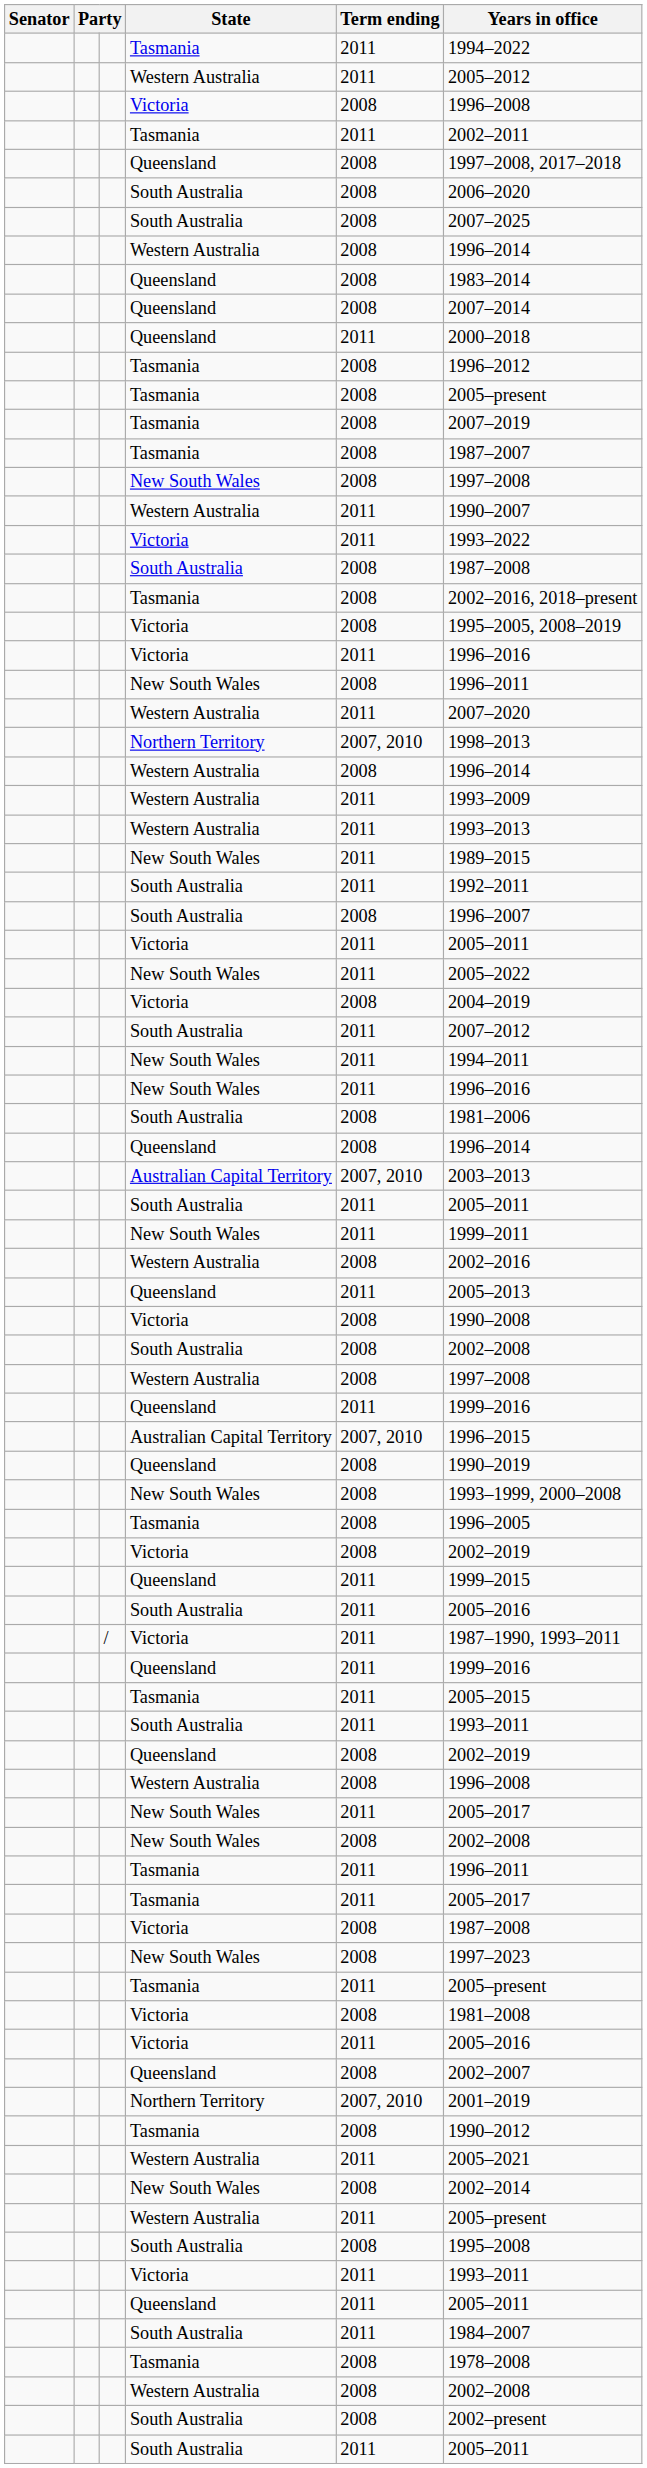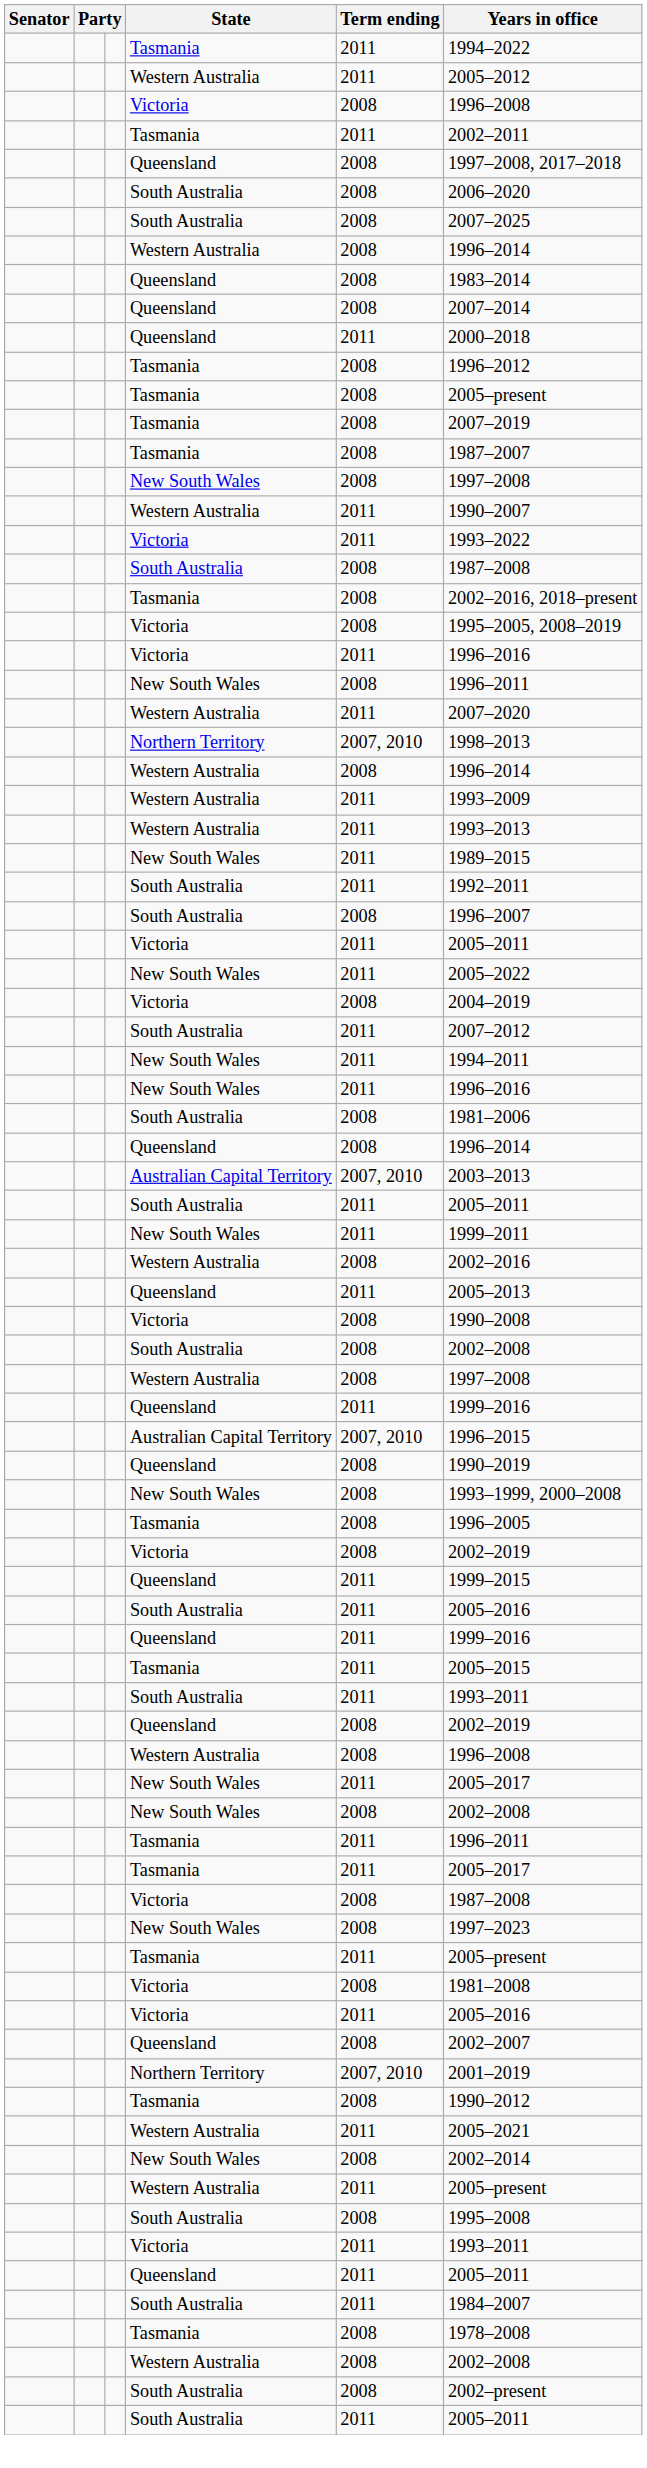- row: / | Victoria | 2011 | 1987–1990, 1993–2011
